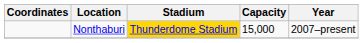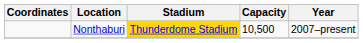Nonthaburi | Capacity: 15,000 -> 10,500
